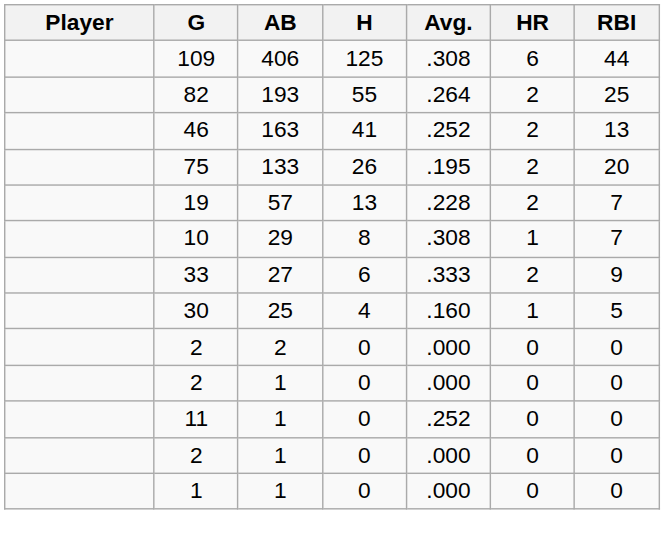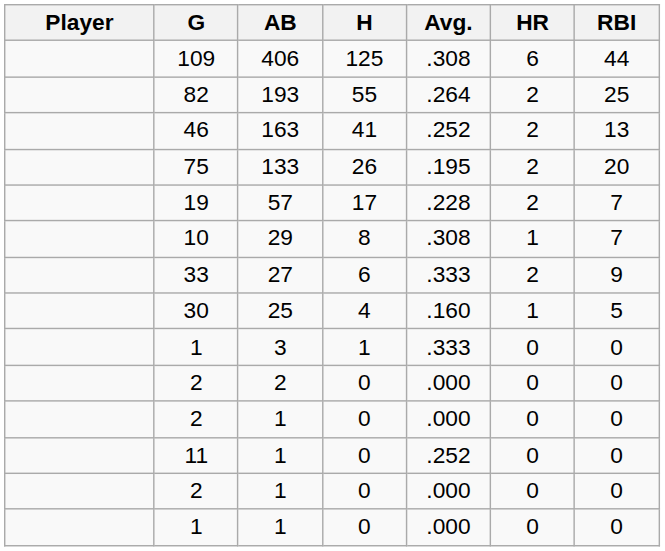19 | H: 13 -> 17
+ row: 1 | 3 | 1 | .333 | 0 | 0
